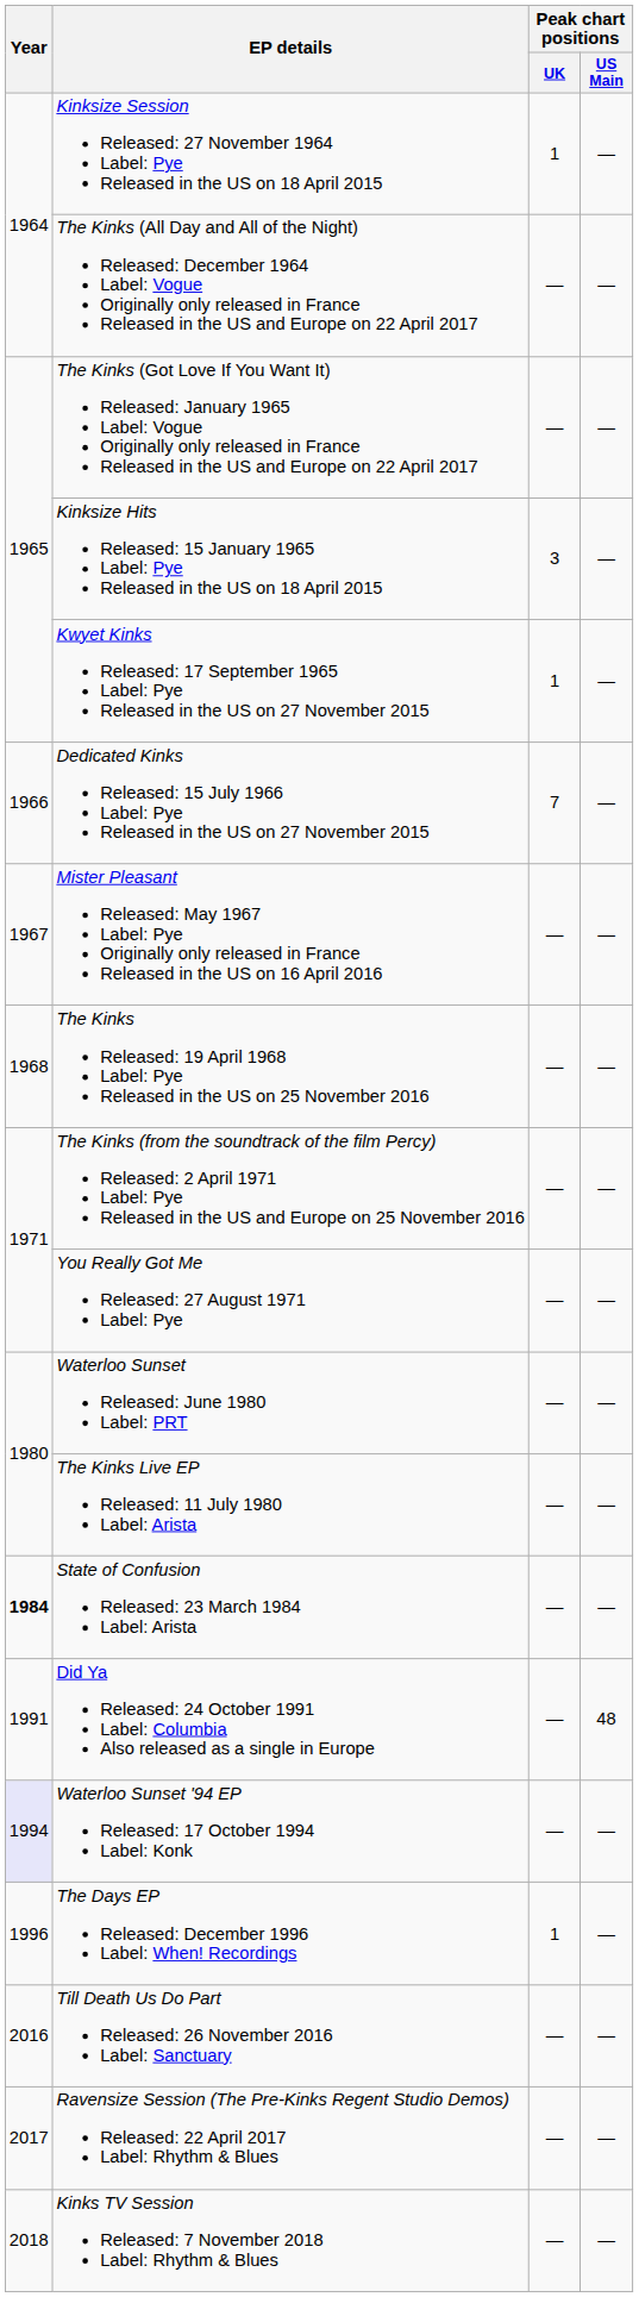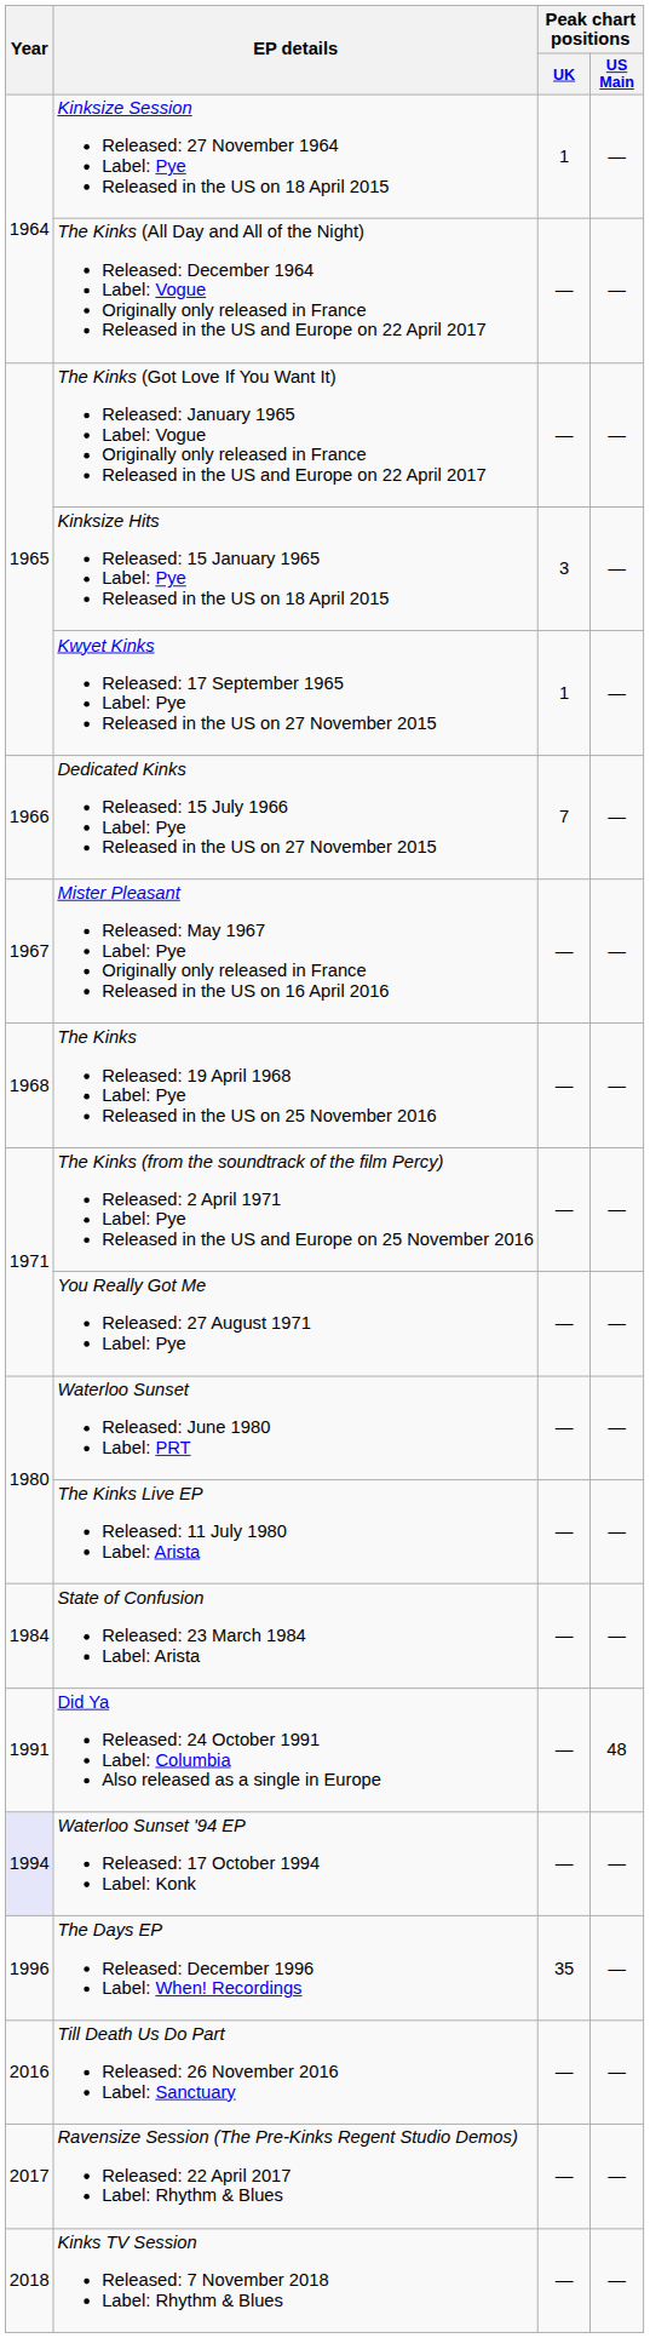State of Confusion Released: 23 March 1984 Label: Arista | Year: bold -> normal
The Days EP Released: December 1996 Label: When! Recordings | Peak chart positions / UK: 1 -> 35
